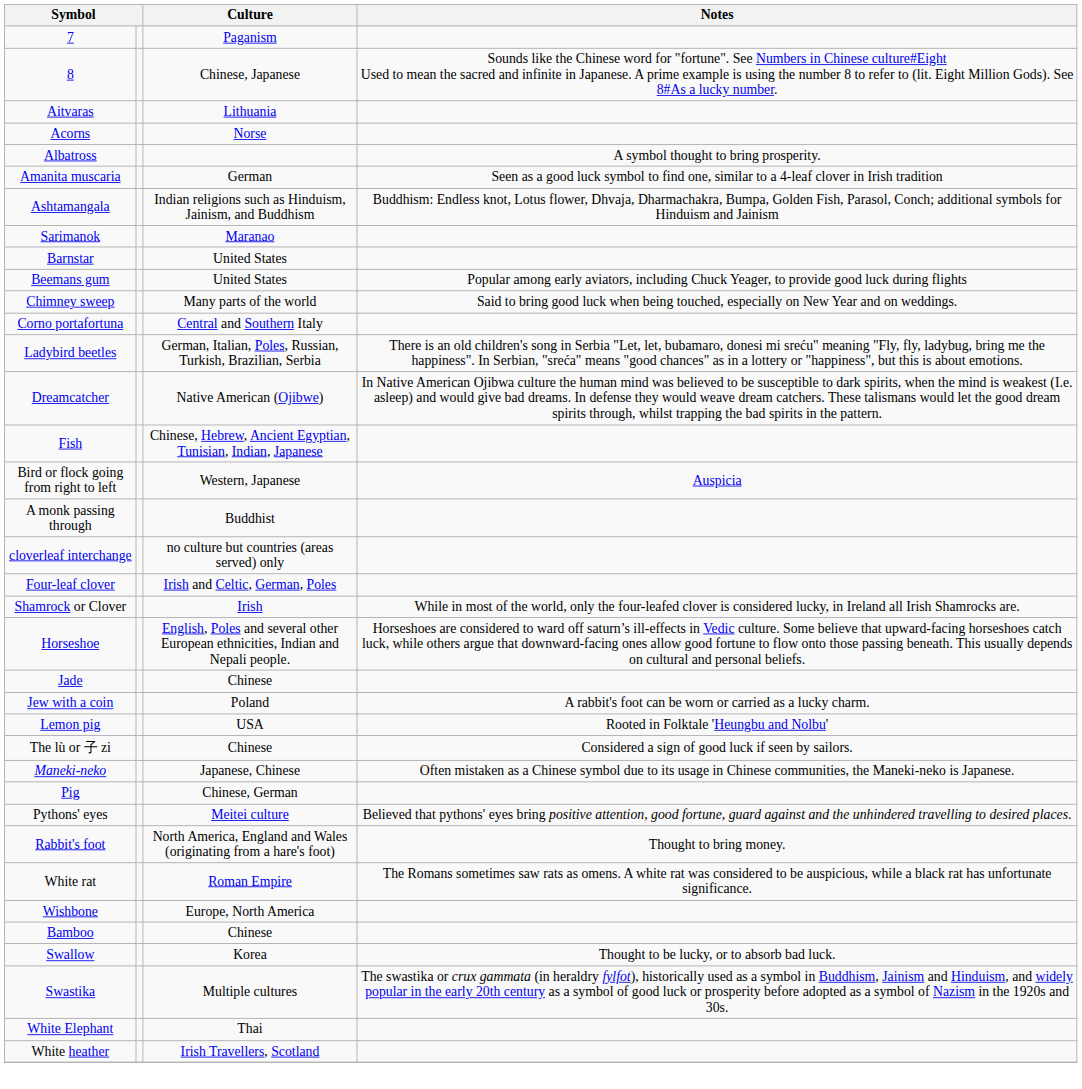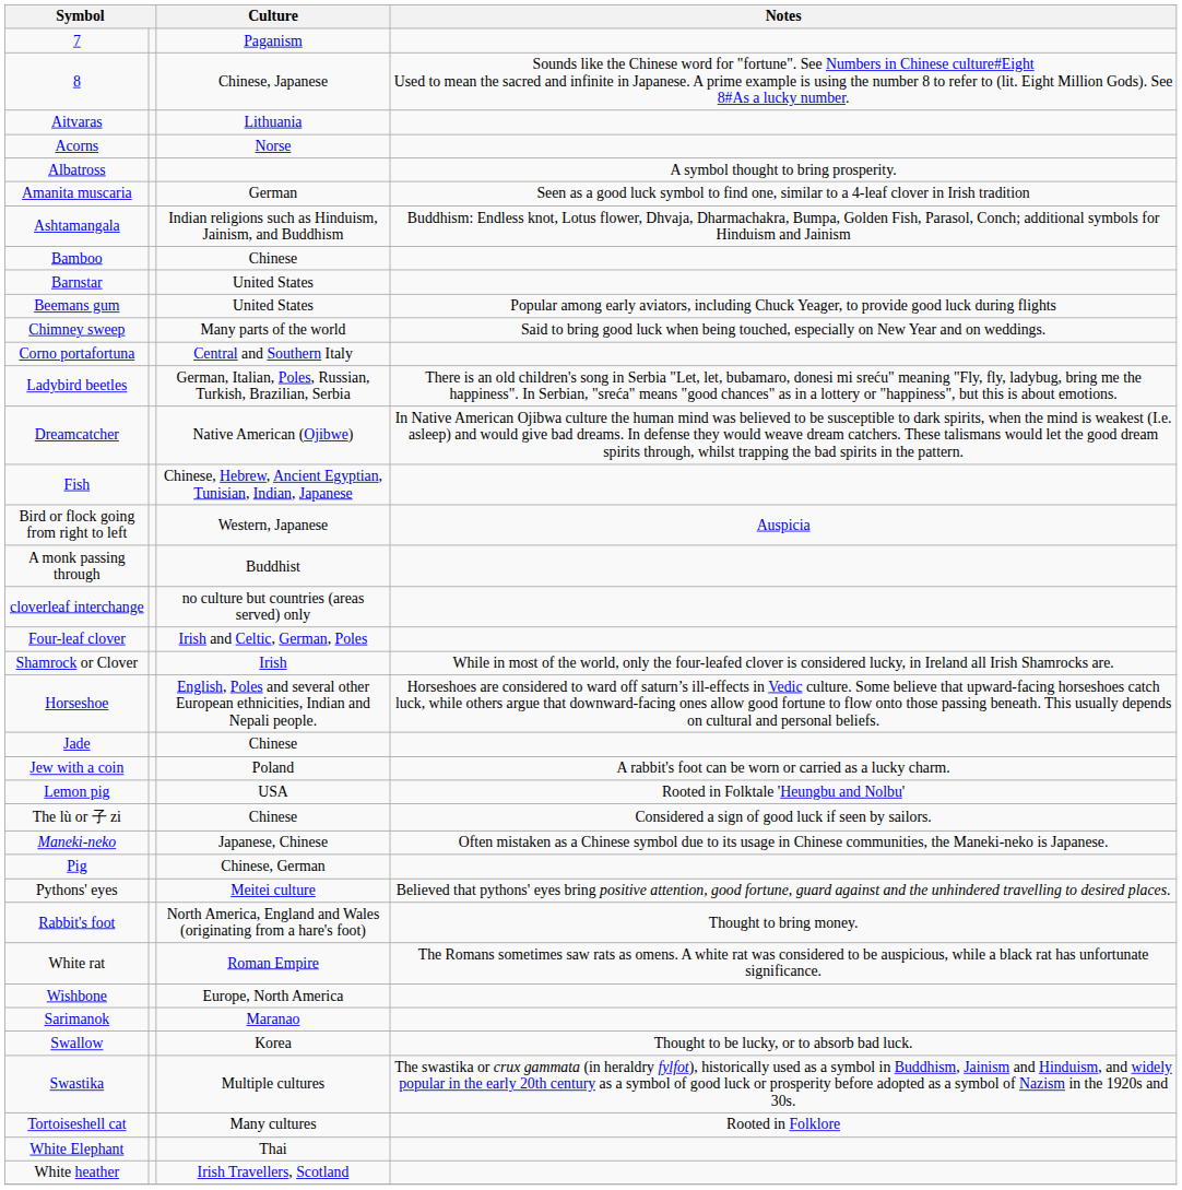rows swapped: Bamboo <-> Sarimanok
+ row: Tortoiseshell cat | Many cultures | Rooted in Folklore
